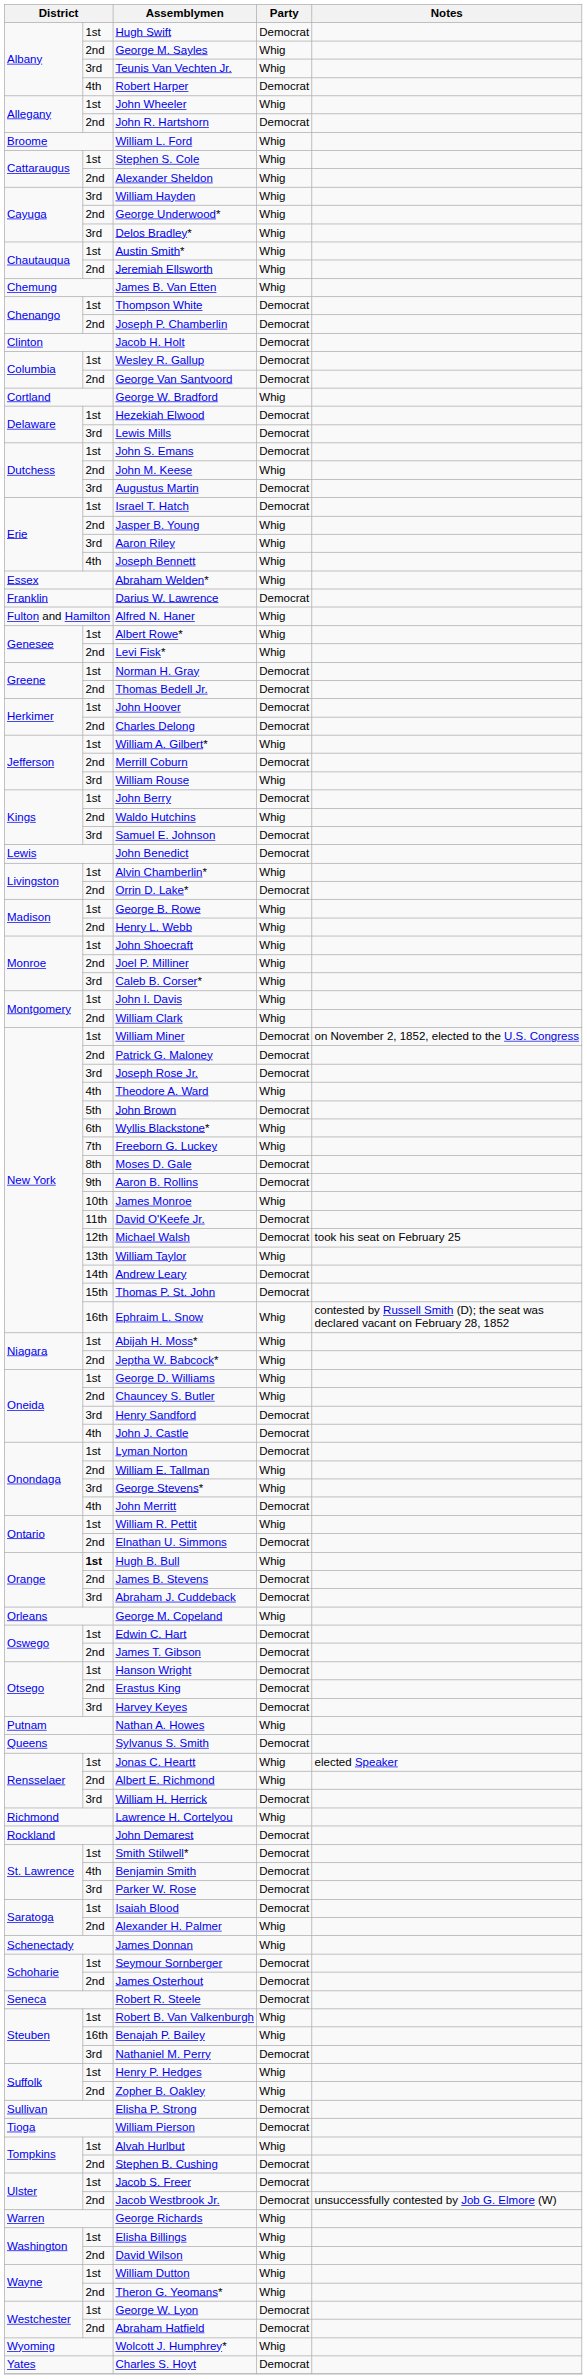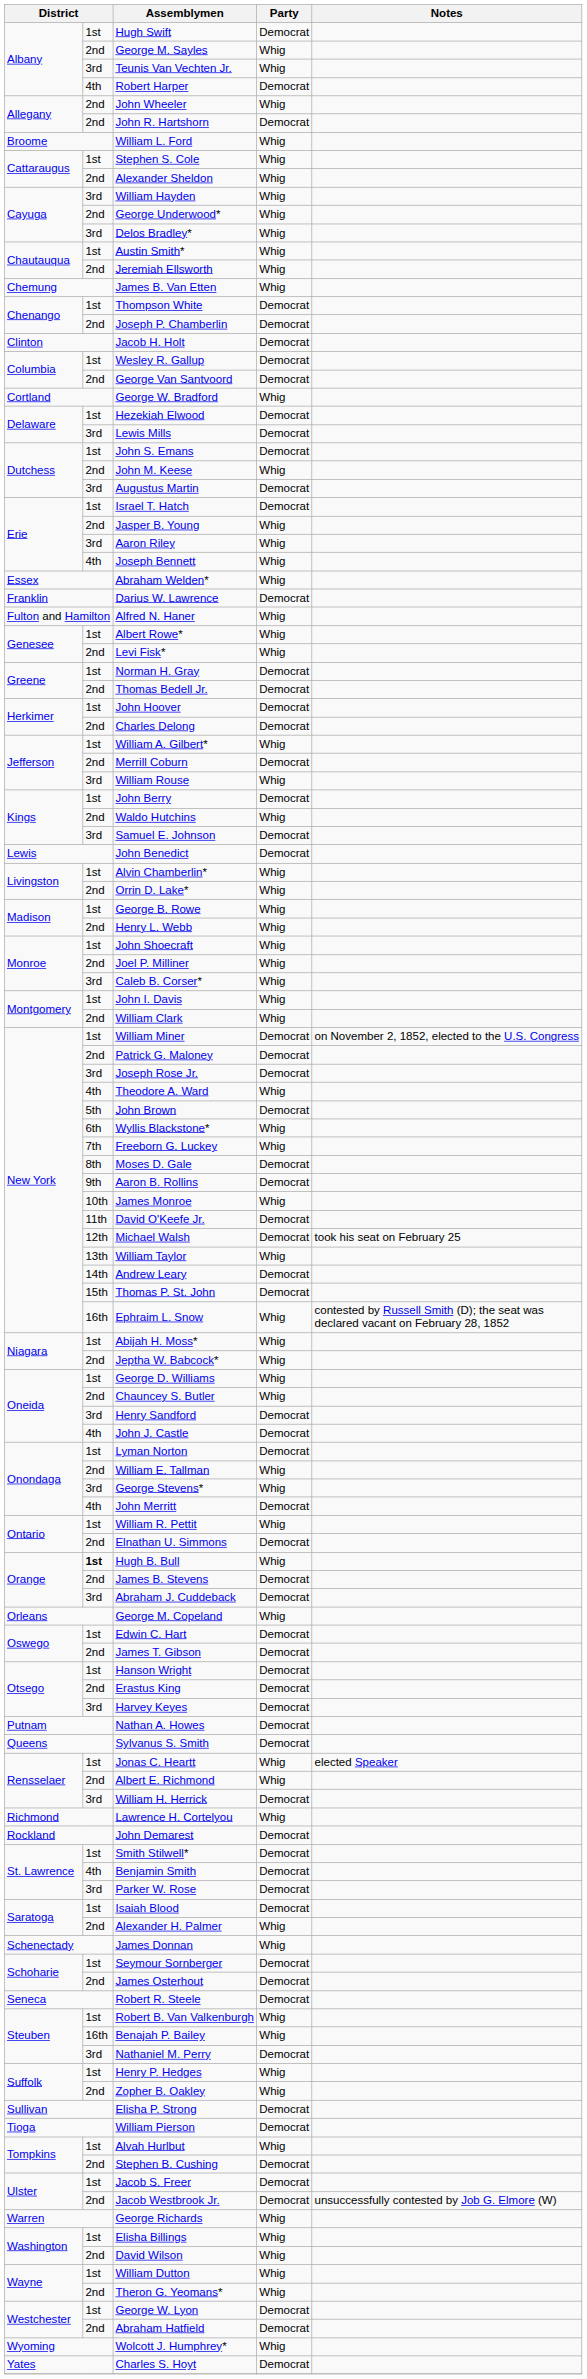John Wheeler | column 2: 1st -> 2nd
Orrin D. Lake* | Party: Democrat -> Whig
Nathan A. Howes | Party: Whig -> Democrat
